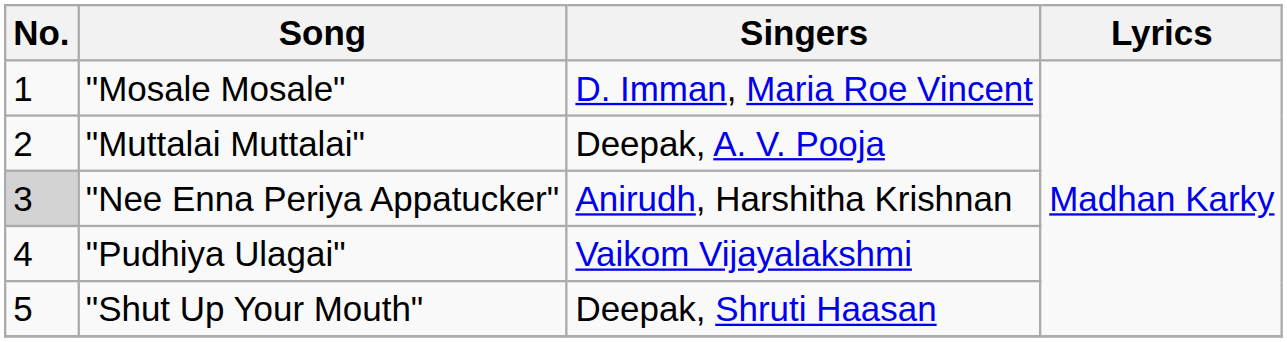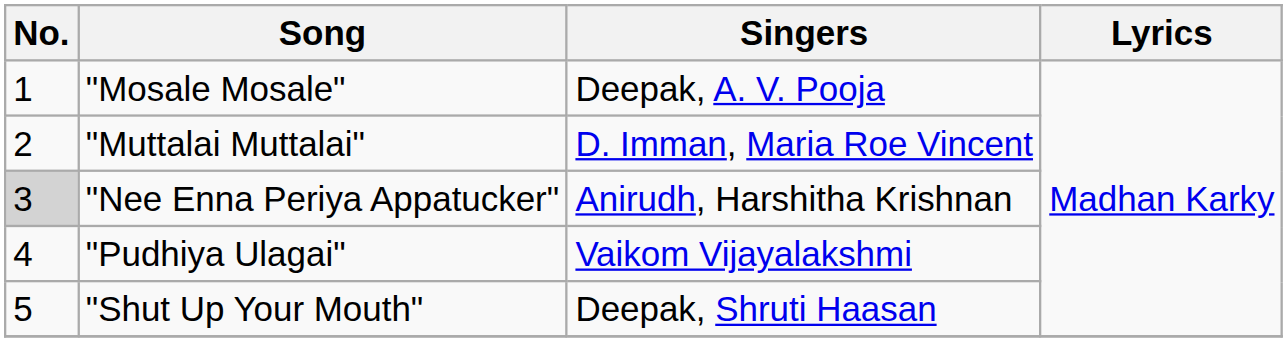"Mosale Mosale" | Singers: D. Imman, Maria Roe Vincent -> Deepak, A. V. Pooja
"Muttalai Muttalai" | Singers: Deepak, A. V. Pooja -> D. Imman, Maria Roe Vincent
